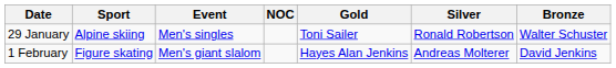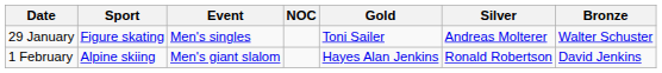29 January | Sport: Alpine skiing -> Figure skating
29 January | Silver: Ronald Robertson -> Andreas Molterer
1 February | Sport: Figure skating -> Alpine skiing
1 February | Silver: Andreas Molterer -> Ronald Robertson
